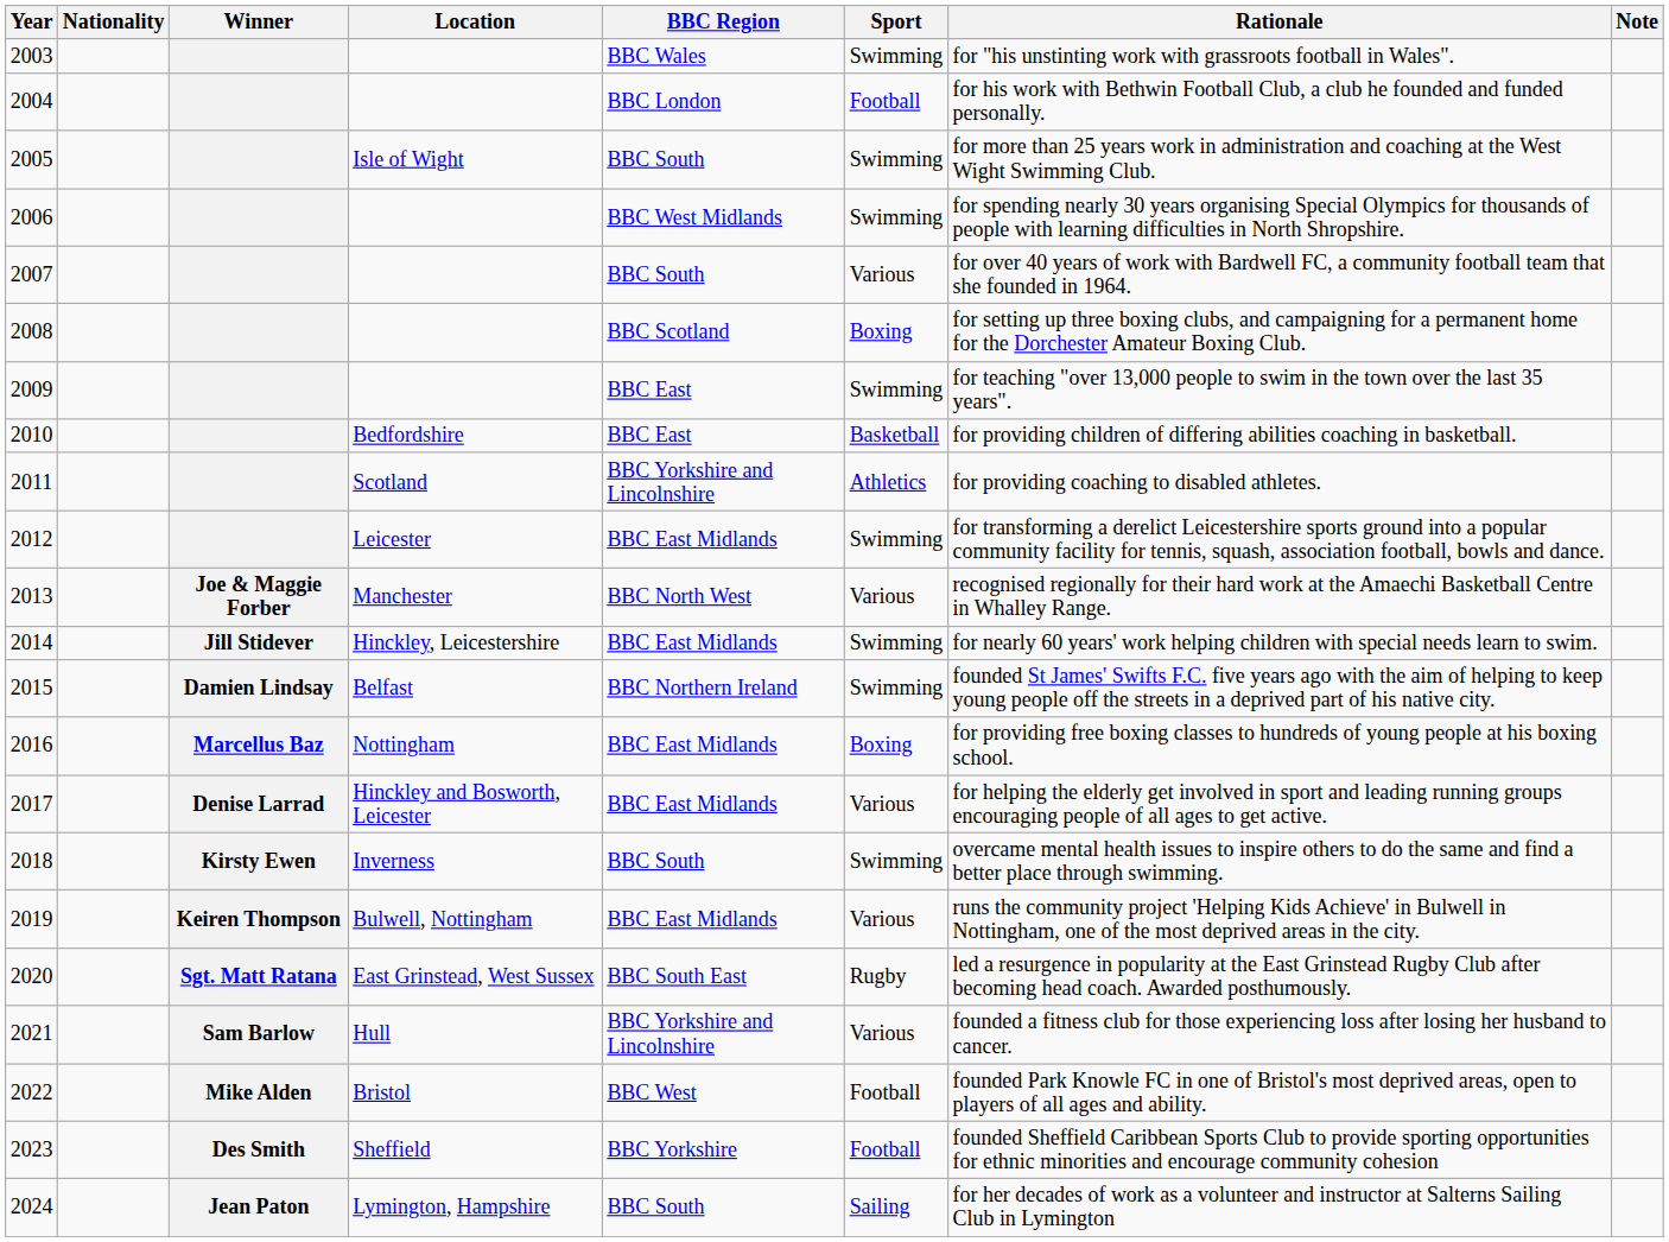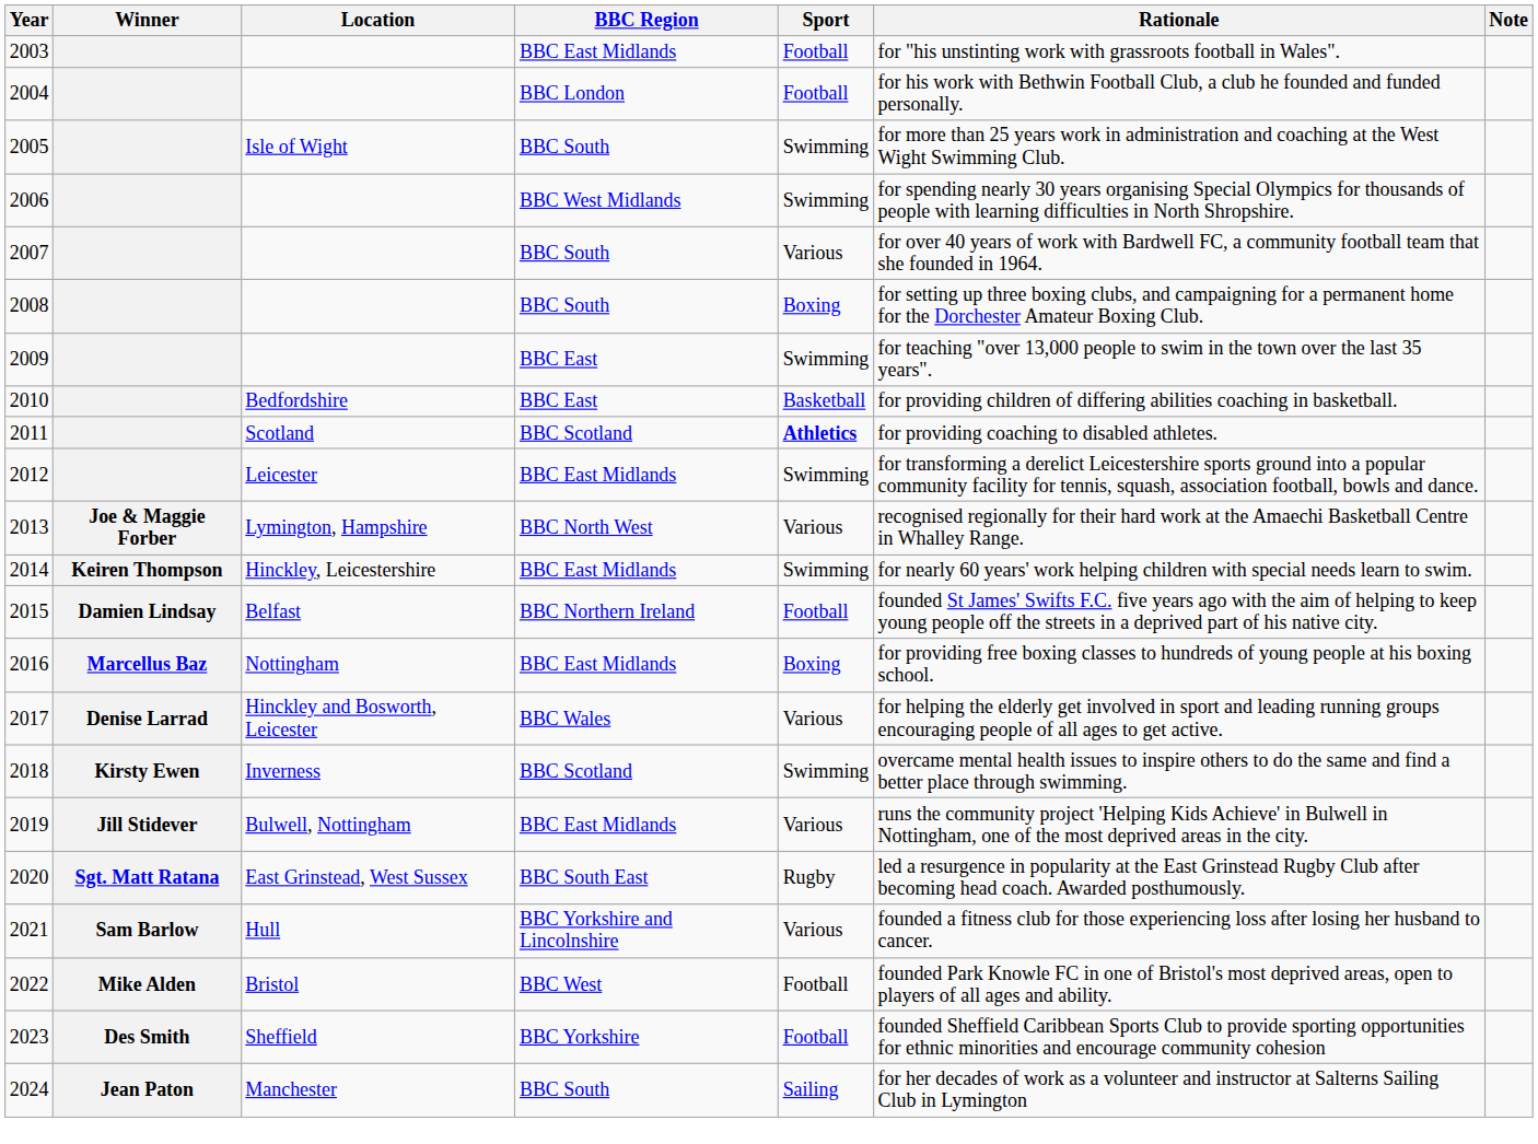- column: Nationality
2003 | BBC Region: BBC Wales -> BBC East Midlands
2003 | Sport: Swimming -> Football
2008 | BBC Region: BBC Scotland -> BBC South
2011 | BBC Region: BBC Yorkshire and Lincolnshire -> BBC Scotland
2011 | Sport: normal -> bold
2013 | Location: Manchester -> Lymington, Hampshire
2014 | Winner: Jill Stidever -> Keiren Thompson
2015 | Sport: Swimming -> Football
2017 | BBC Region: BBC East Midlands -> BBC Wales
2018 | BBC Region: BBC South -> BBC Scotland
2019 | Winner: Keiren Thompson -> Jill Stidever
2024 | Location: Lymington, Hampshire -> Manchester
